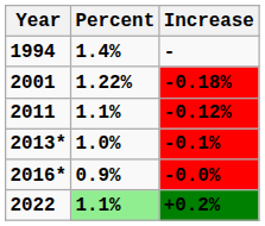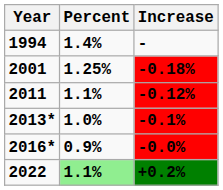2001 | Percent: 1.22% -> 1.25%
